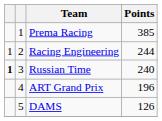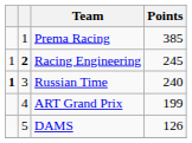Racing Engineering | column 2: normal -> bold
Racing Engineering | Points: 244 -> 245
ART Grand Prix | Points: 196 -> 199
